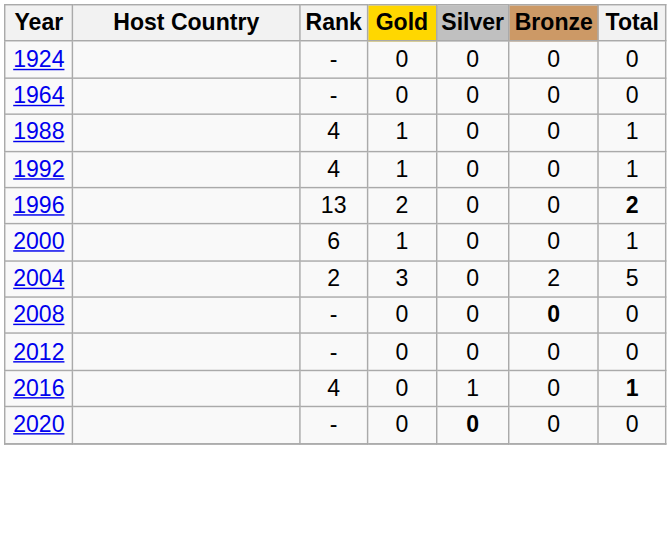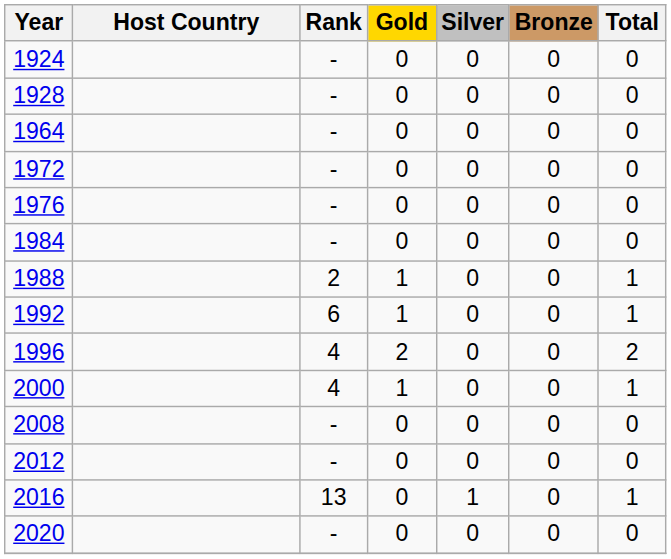+ row: 1928 | - | 0 | 0 | 0 | 0
+ row: 1972 | - | 0 | 0 | 0 | 0
+ row: 1976 | - | 0 | 0 | 0 | 0
+ row: 1984 | - | 0 | 0 | 0 | 0
1988 | Rank: 4 -> 2
1992 | Rank: 4 -> 6
1996 | Rank: 13 -> 4
1996 | Total: bold -> normal
2000 | Rank: 6 -> 4
- row: 2004 | 2 | 3 | 0 | 2 | 5
2008 | Bronze: bold -> normal
2016 | Rank: 4 -> 13
2016 | Total: bold -> normal
2020 | Silver: bold -> normal
